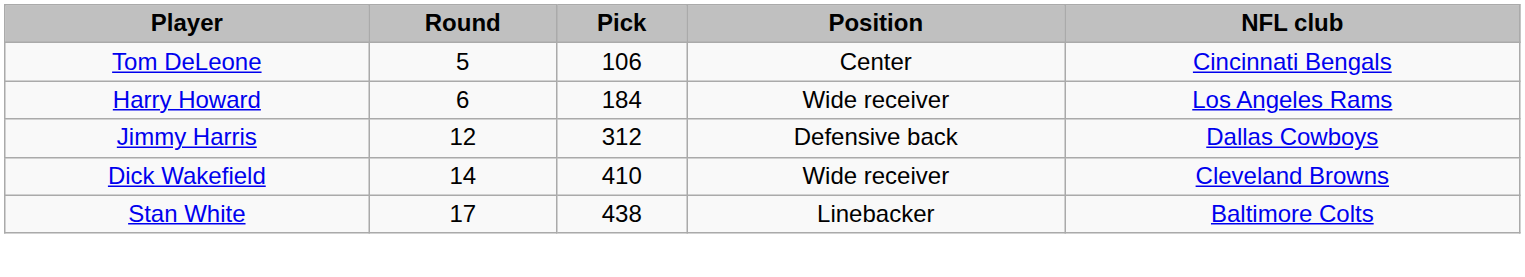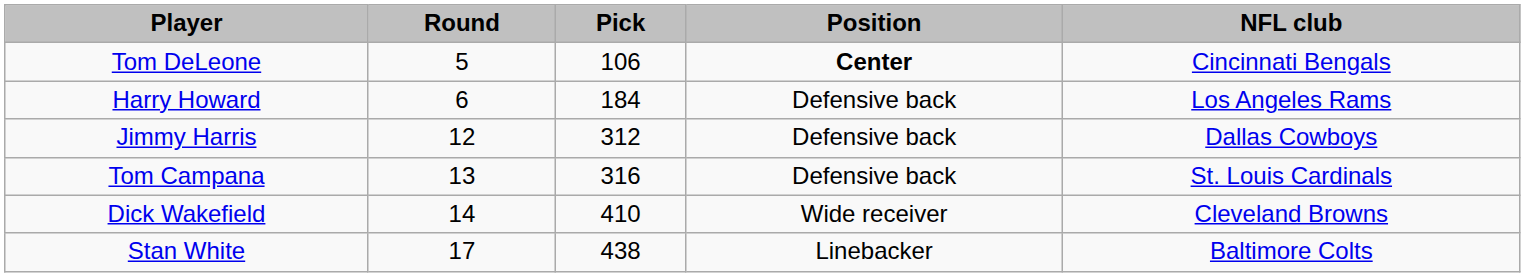Tom DeLeone | Position: normal -> bold
Harry Howard | Position: Wide receiver -> Defensive back
+ row: Tom Campana | 13 | 316 | Defensive back | St. Louis Cardinals
